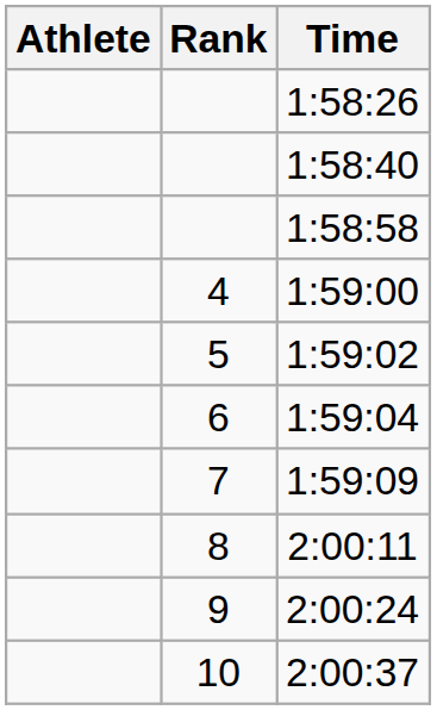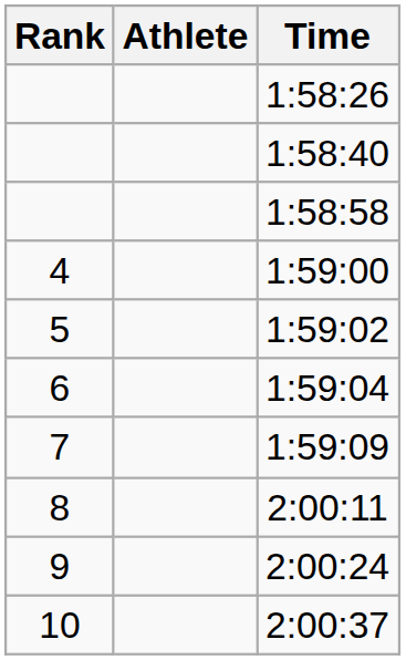columns swapped: Rank <-> Athlete
